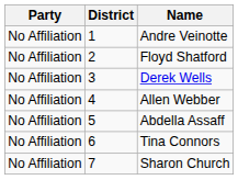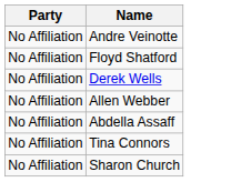- column: District | 1 | 2 | 3 | 4 | 5 | 6 | 7
